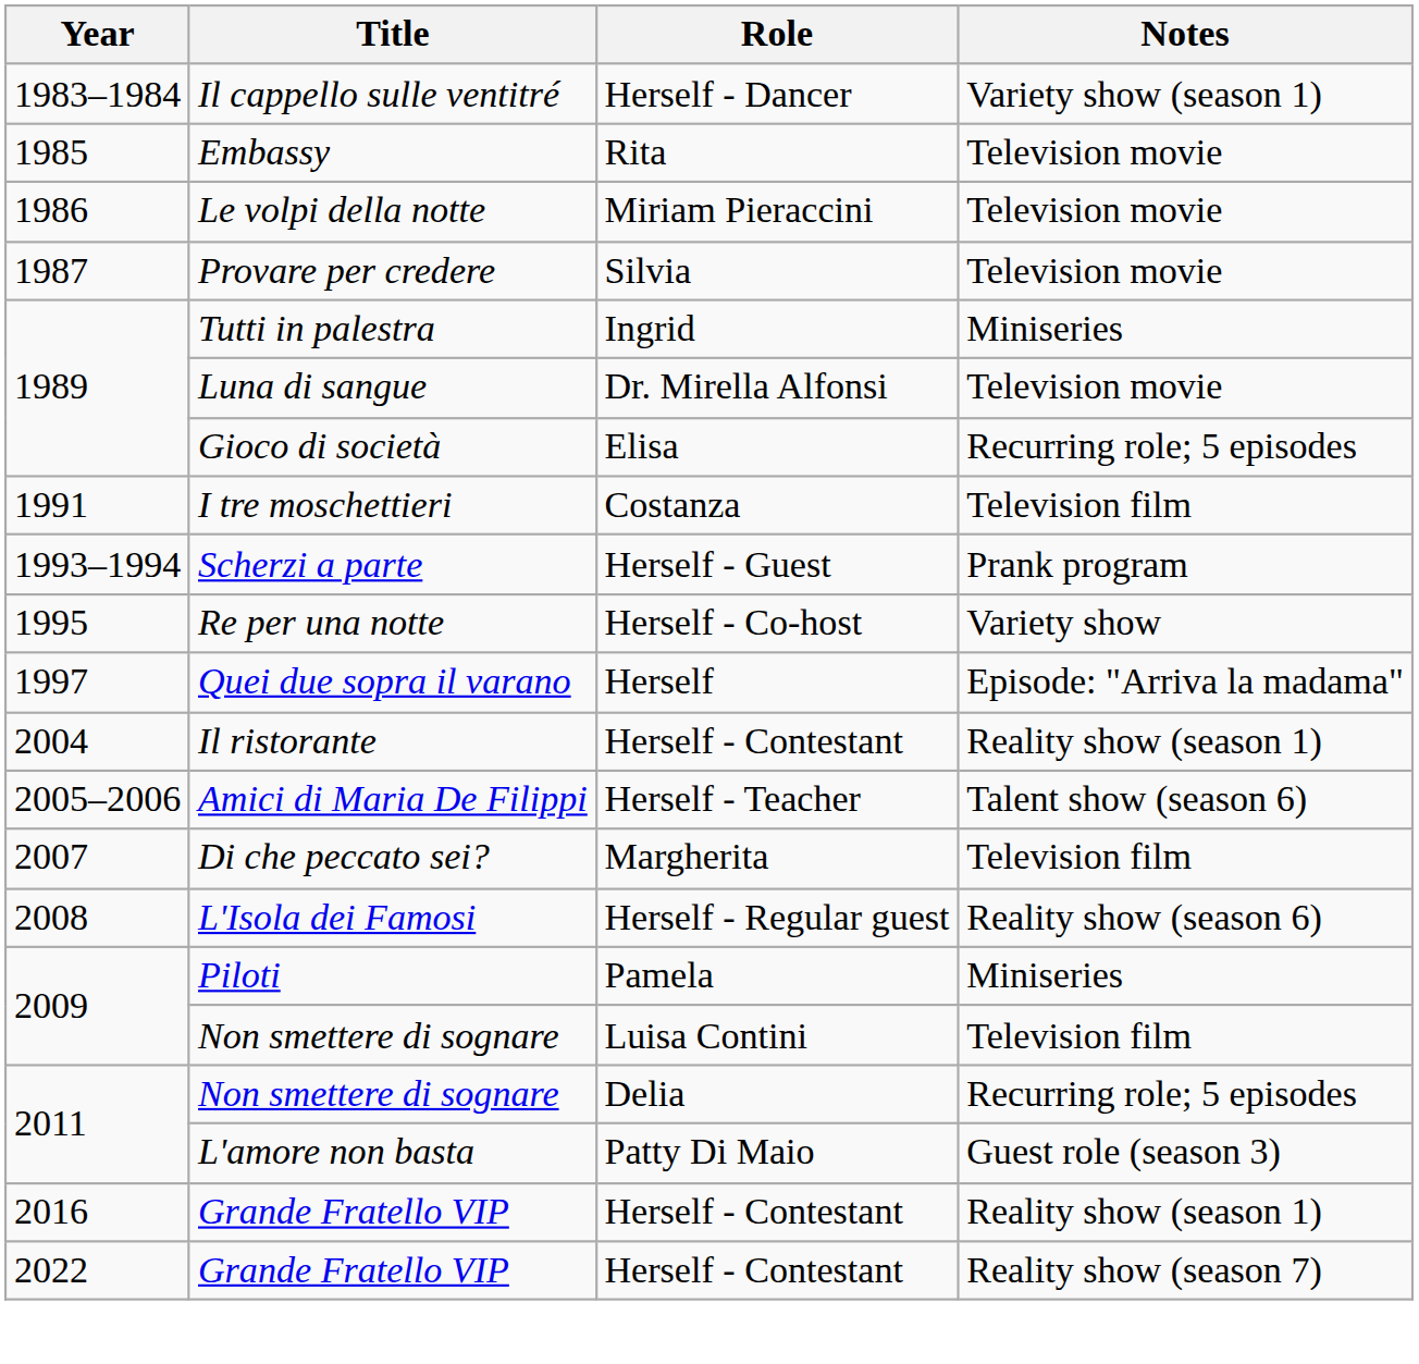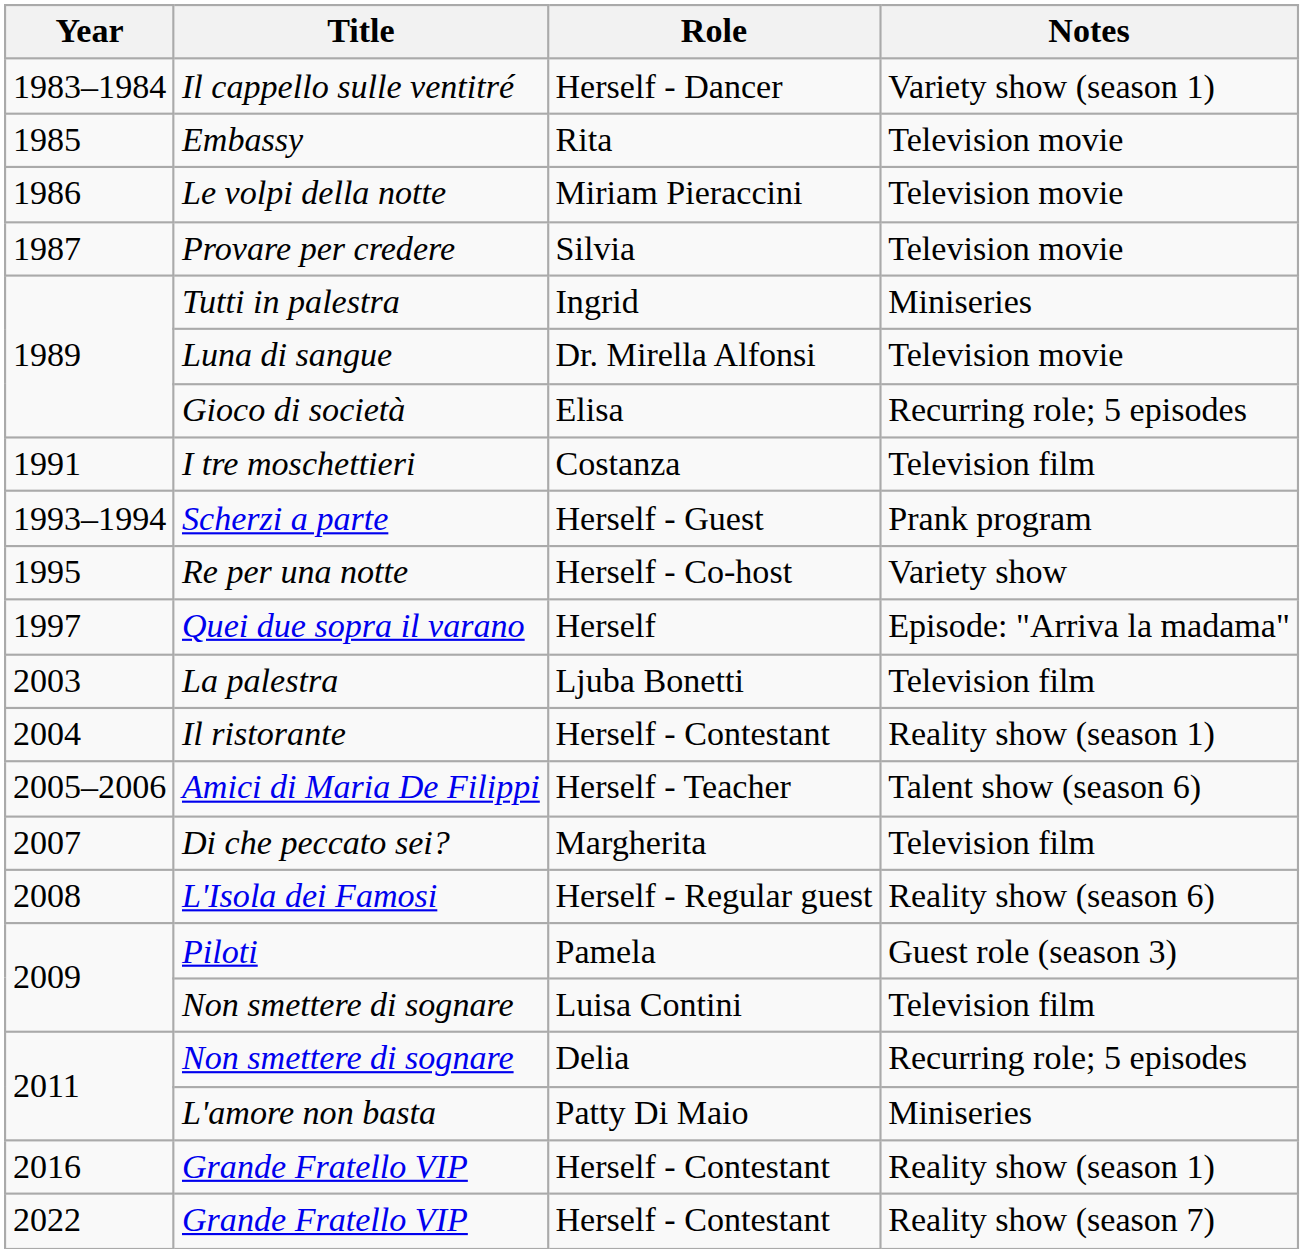+ row: 2003 | La palestra | Ljuba Bonetti | Television film
Piloti | Notes: Miniseries -> Guest role (season 3)
L'amore non basta | Notes: Guest role (season 3) -> Miniseries
